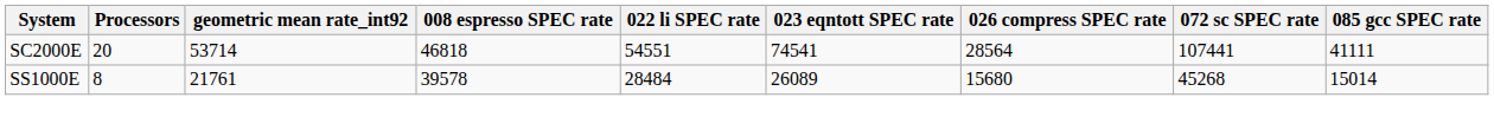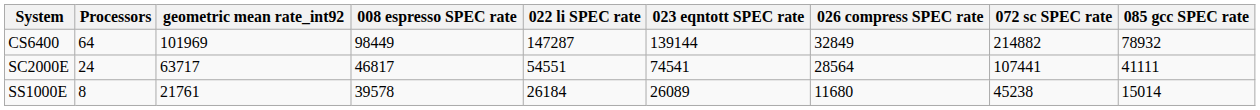+ row: CS6400 | 64 | 101969 | 98449 | 147287 | 139144 | 32849 | 214882 | 78932
SC2000E | Processors: 20 -> 24
SC2000E | geometric mean rate_int92: 53714 -> 63717
SC2000E | 008 espresso SPEC rate: 46818 -> 46817
SS1000E | 022 li SPEC rate: 28484 -> 26184
SS1000E | 026 compress SPEC rate: 15680 -> 11680
SS1000E | 072 sc SPEC rate: 45268 -> 45238
